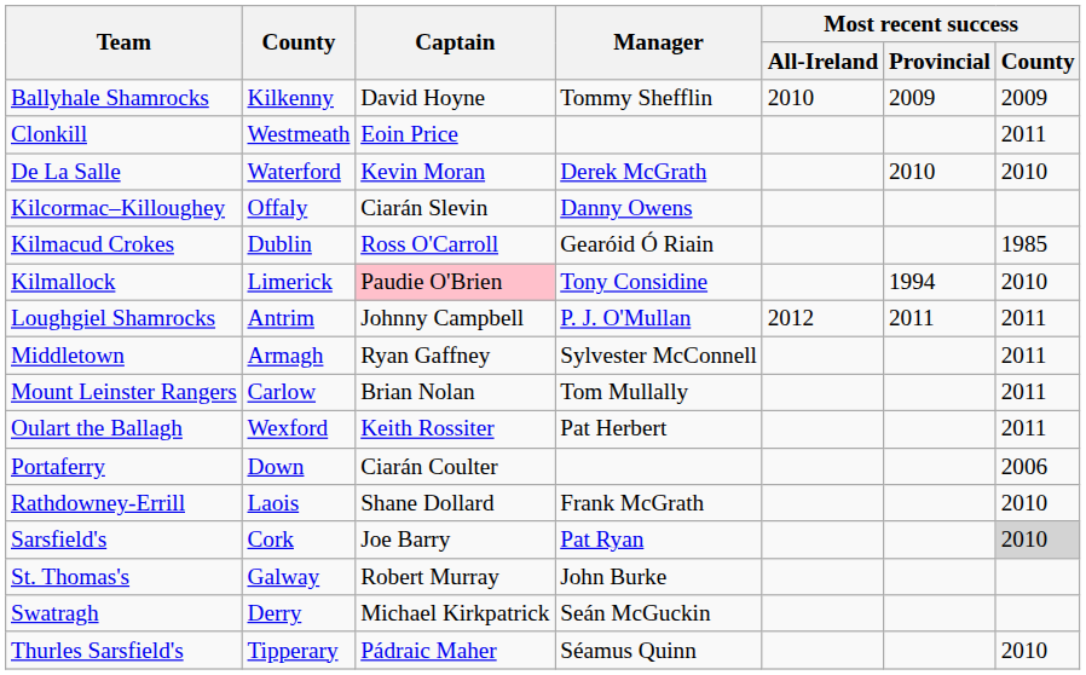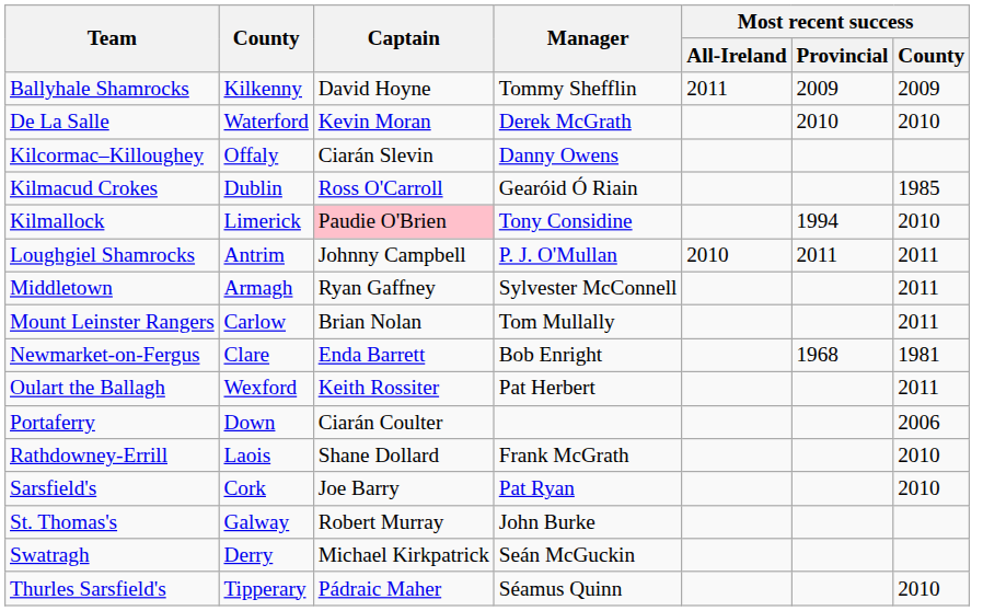Ballyhale Shamrocks | Most recent success / All-Ireland: 2010 -> 2011
- row: Clonkill | Westmeath | Eoin Price | 2011
Loughgiel Shamrocks | Most recent success / All-Ireland: 2012 -> 2010
+ row: Newmarket-on-Fergus | Clare | Enda Barrett | Bob Enright | 1968 | 1981
Sarsfield's | Most recent success / County: lightgrey background -> no background
